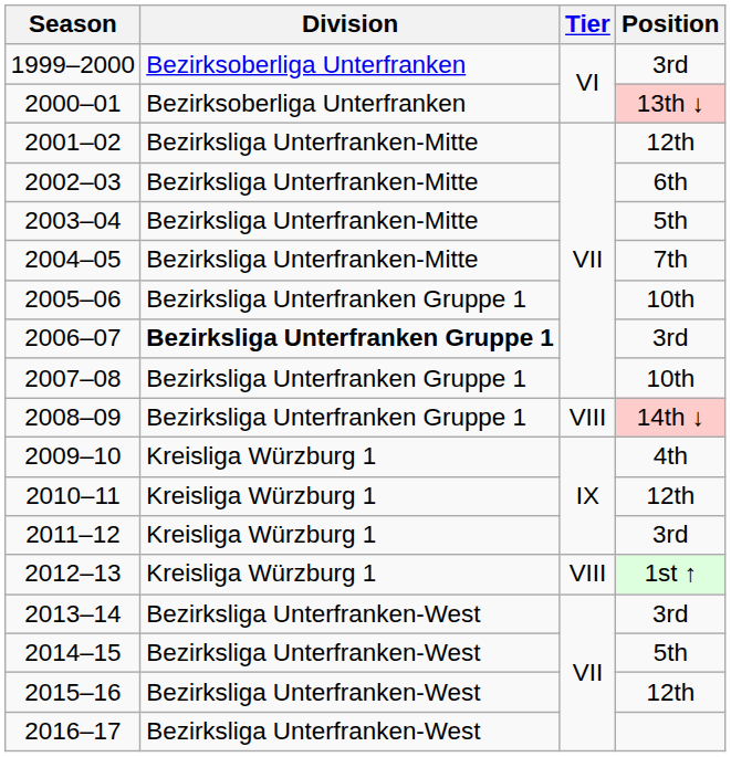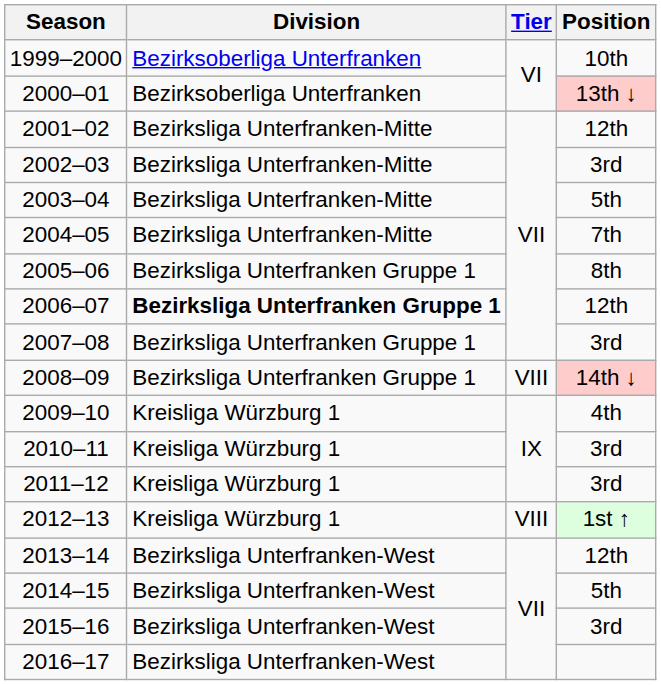1999–2000 | Position: 3rd -> 10th
2002–03 | Position: 6th -> 3rd
2005–06 | Position: 10th -> 8th
2006–07 | Position: 3rd -> 12th
2007–08 | Position: 10th -> 3rd
2010–11 | Position: 12th -> 3rd
2013–14 | Position: 3rd -> 12th
2015–16 | Position: 12th -> 3rd
